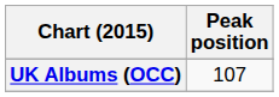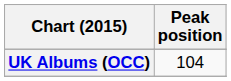UK Albums (OCC) | Peak position: 107 -> 104
